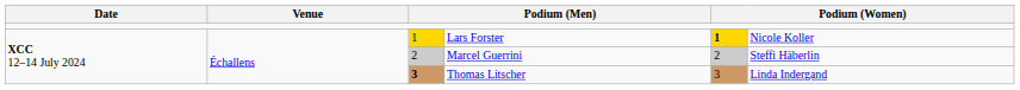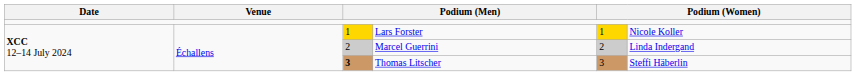Lars Forster | column 5: bold -> normal
Marcel Guerrini | column 6: Steffi Häberlin -> Linda Indergand
Thomas Litscher | column 6: Linda Indergand -> Steffi Häberlin
